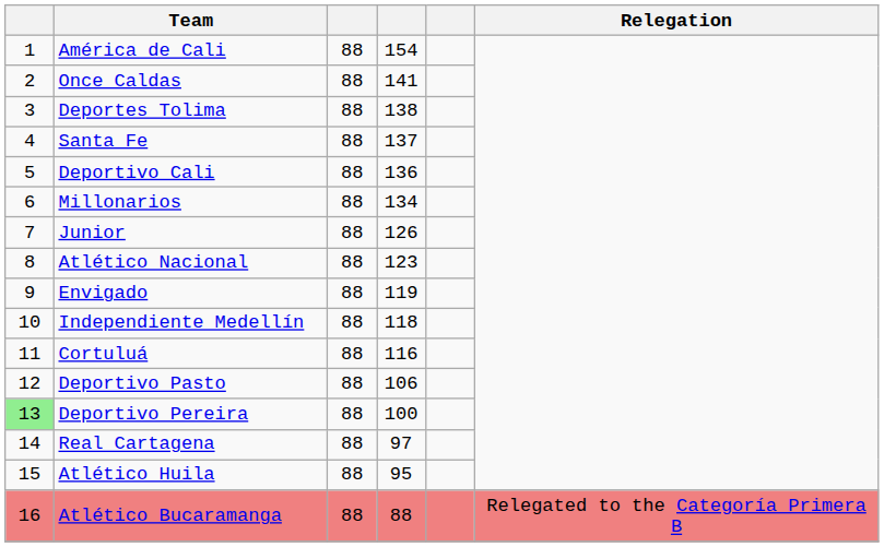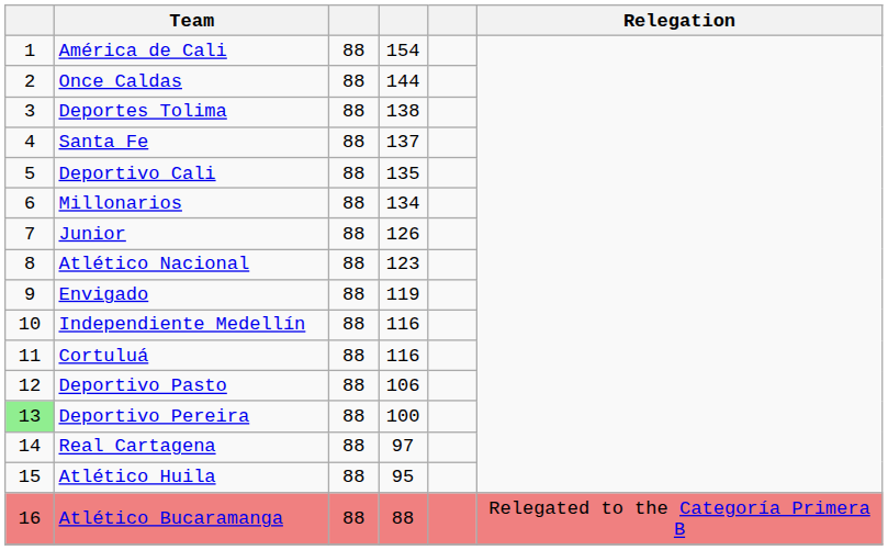Once Caldas | column 4: 141 -> 144
Deportivo Cali | column 4: 136 -> 135
Independiente Medellín | column 4: 118 -> 116
